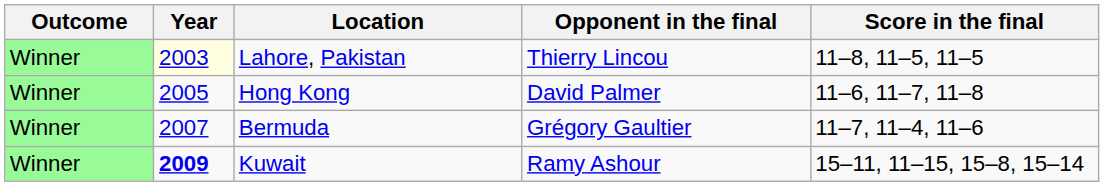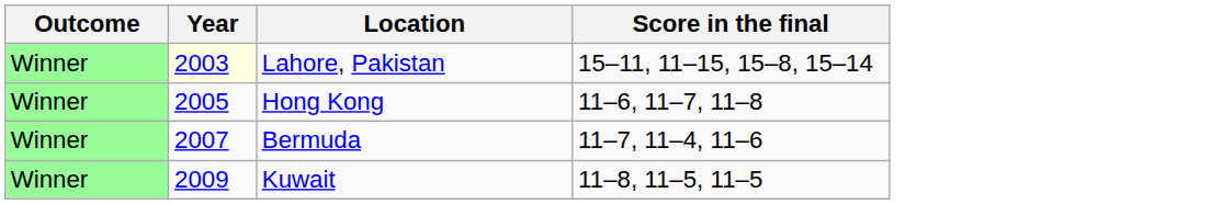- column: Opponent in the final | Thierry Lincou | David Palmer | Grégory Gaultier | Ramy Ashour
Lahore, Pakistan | Score in the final: 11–8, 11–5, 11–5 -> 15–11, 11–15, 15–8, 15–14
Kuwait | Year: bold -> normal
Kuwait | Score in the final: 15–11, 11–15, 15–8, 15–14 -> 11–8, 11–5, 11–5
